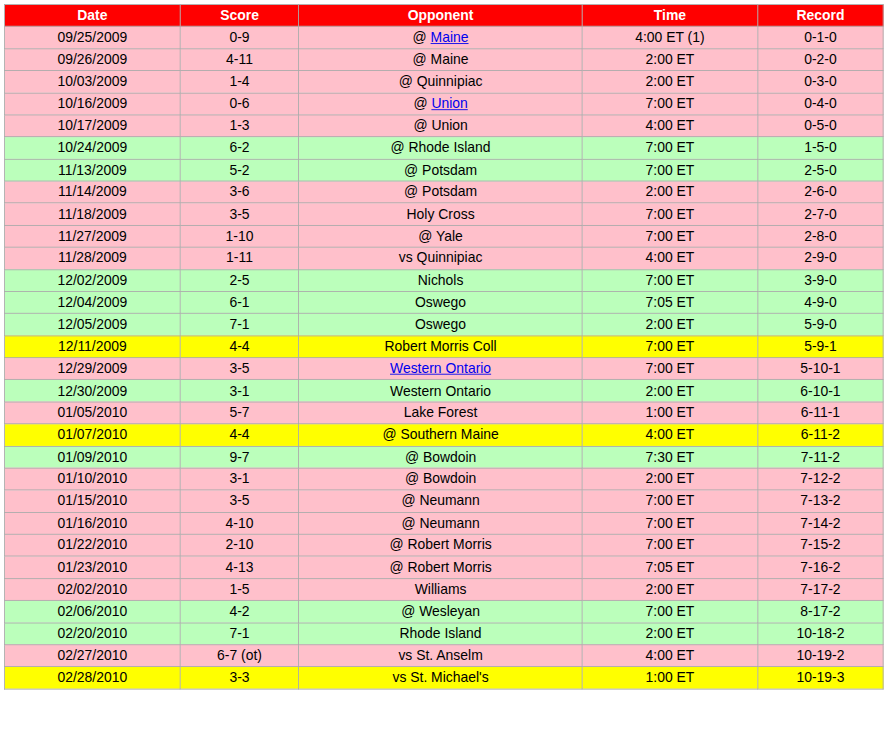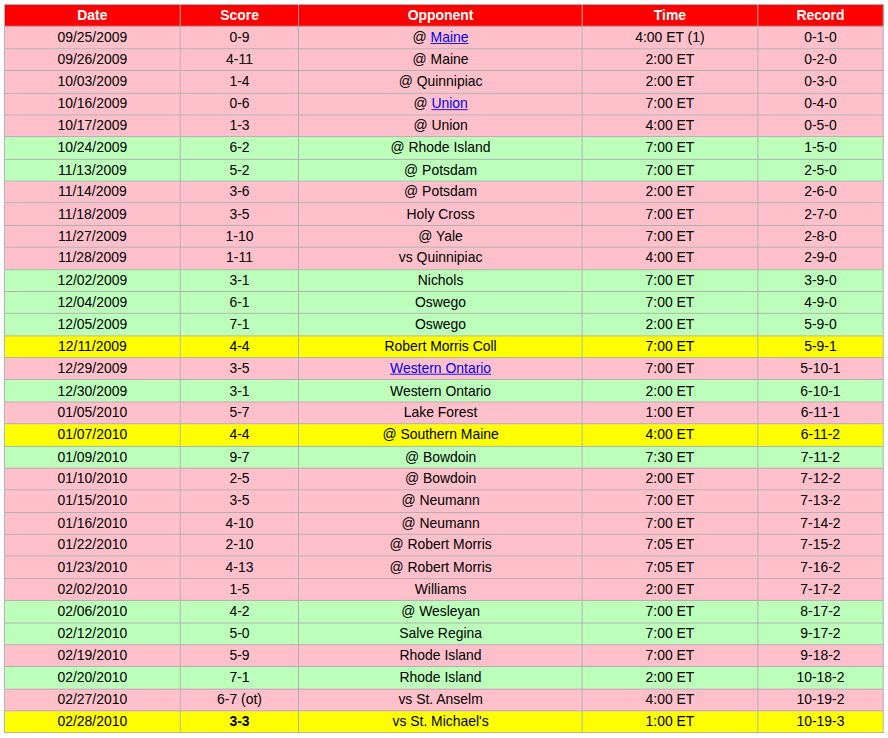12/02/2009 | Score: 2-5 -> 3-1
12/04/2009 | Time: 7:05 ET -> 7:00 ET
01/10/2010 | Score: 3-1 -> 2-5
01/22/2010 | Time: 7:00 ET -> 7:05 ET
+ row: 02/12/2010 | 5-0 | Salve Regina | 7:00 ET | 9-17-2
+ row: 02/19/2010 | 5-9 | Rhode Island | 7:00 ET | 9-18-2
02/28/2010 | Score: normal -> bold
